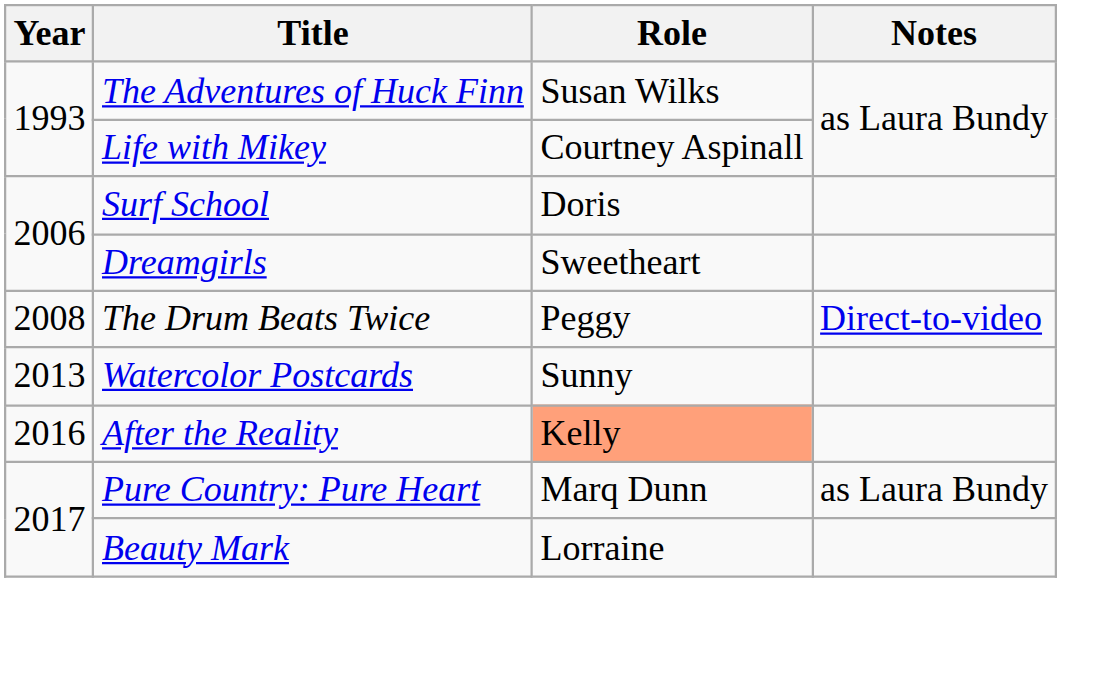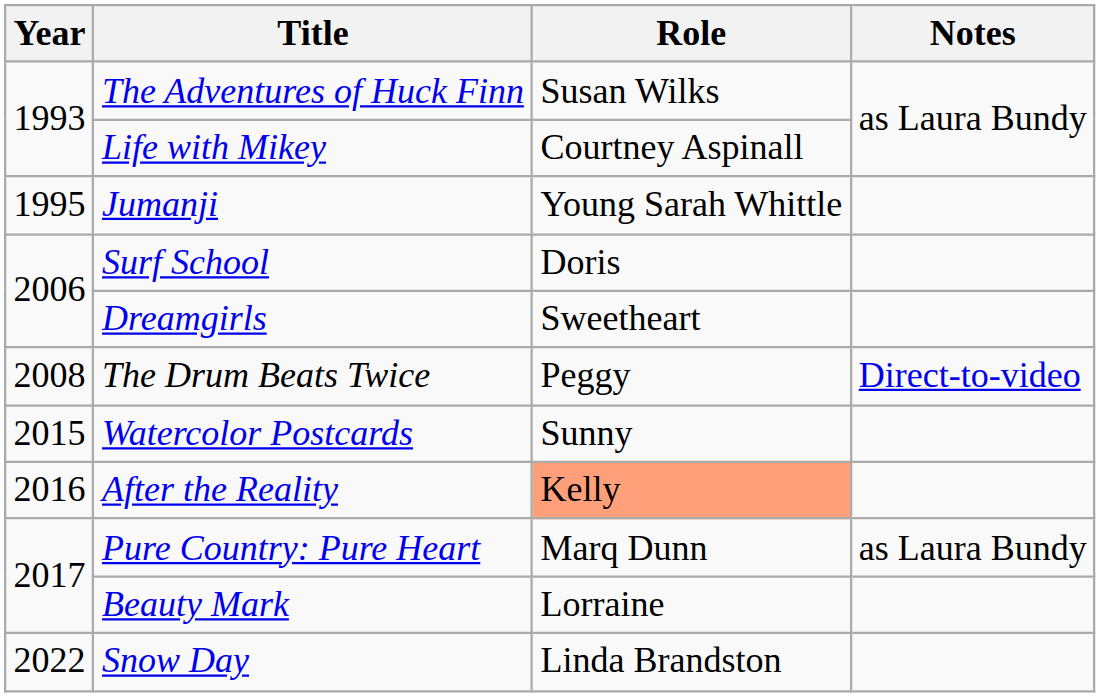+ row: 1995 | Jumanji | Young Sarah Whittle
Watercolor Postcards | Year: 2013 -> 2015
+ row: 2022 | Snow Day | Linda Brandston
